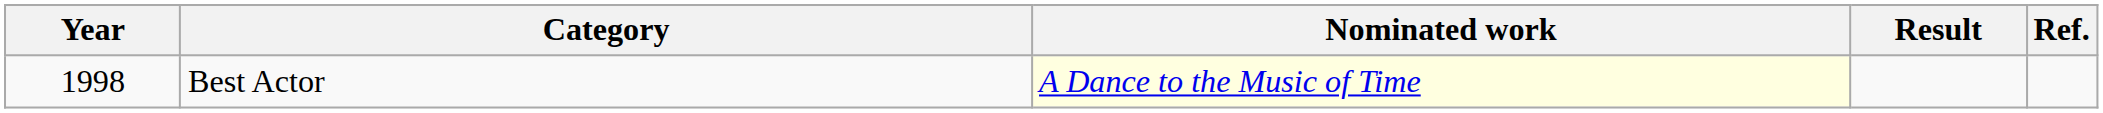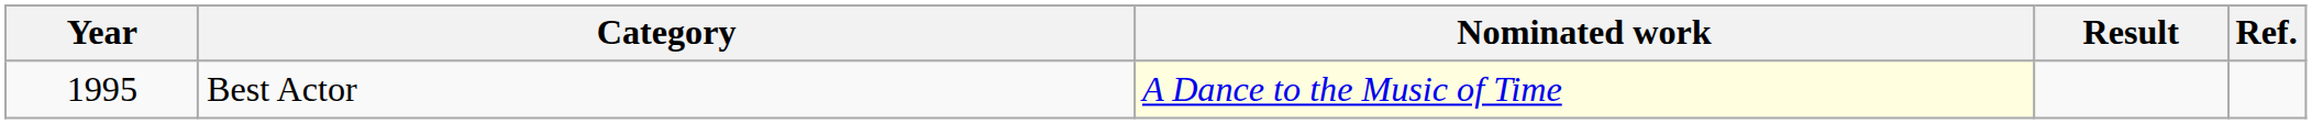Best Actor | Year: 1998 -> 1995
